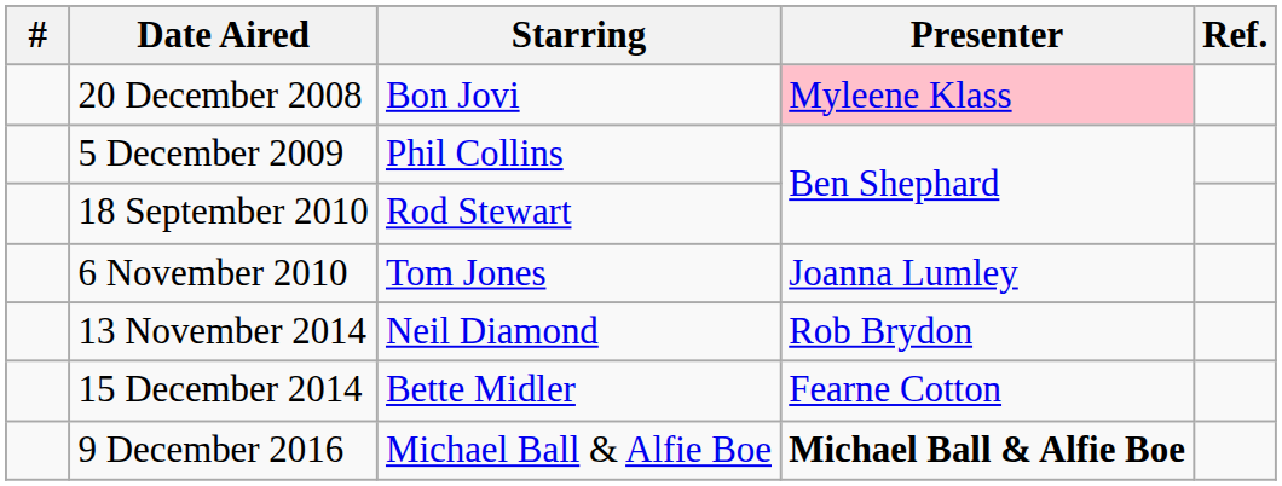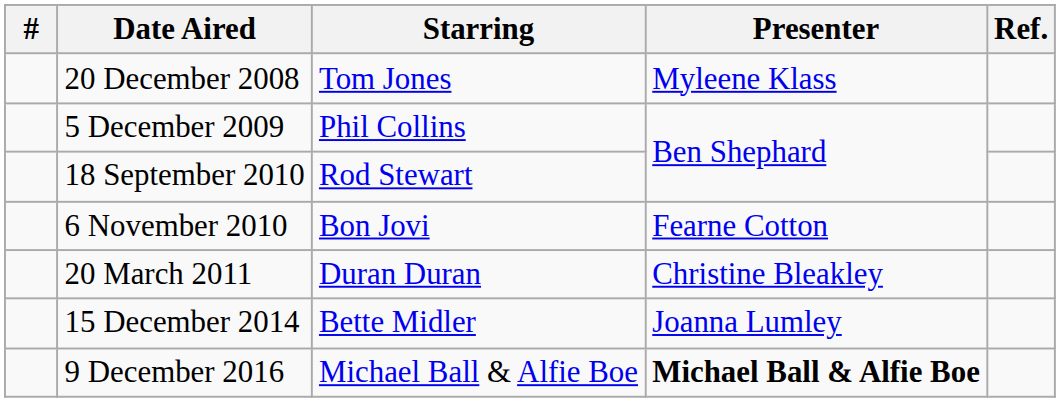20 December 2008 | Starring: Bon Jovi -> Tom Jones
20 December 2008 | Presenter: pink background -> no background
6 November 2010 | Starring: Tom Jones -> Bon Jovi
6 November 2010 | Presenter: Joanna Lumley -> Fearne Cotton
+ row: 20 March 2011 | Duran Duran | Christine Bleakley
- row: 13 November 2014 | Neil Diamond | Rob Brydon
15 December 2014 | Presenter: Fearne Cotton -> Joanna Lumley
